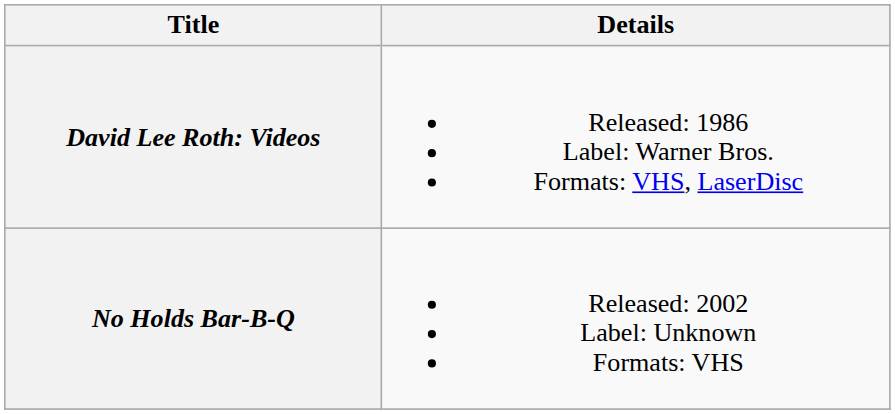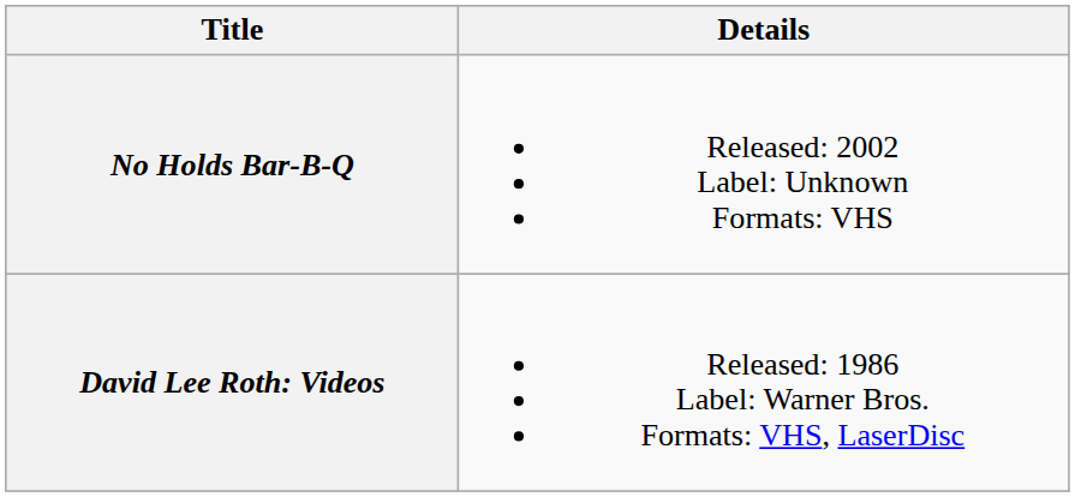rows swapped: David Lee Roth: Videos <-> No Holds Bar-B-Q
